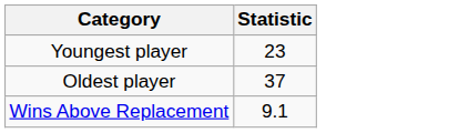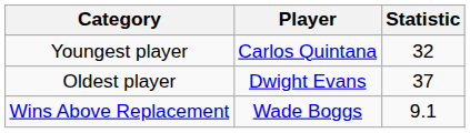+ column: Player | Carlos Quintana | Dwight Evans | Wade Boggs
Youngest player | Statistic: 23 -> 32
